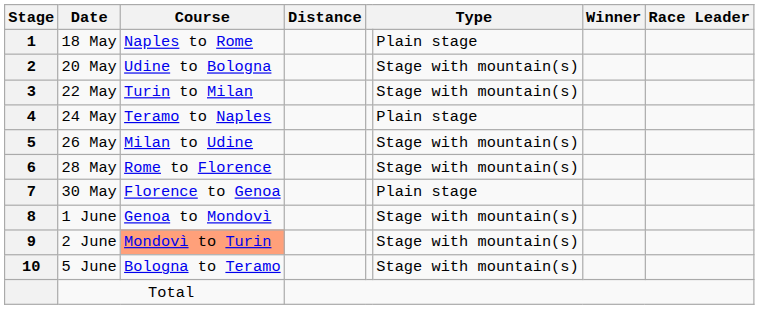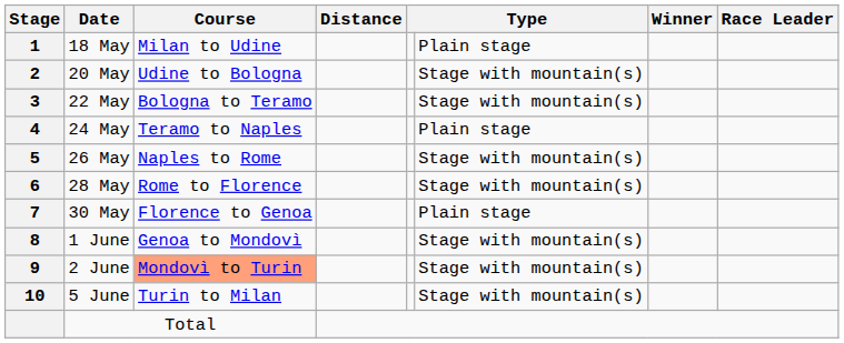18 May | Course: Naples to Rome -> Milan to Udine
22 May | Course: Turin to Milan -> Bologna to Teramo
26 May | Course: Milan to Udine -> Naples to Rome
5 June | Course: Bologna to Teramo -> Turin to Milan
